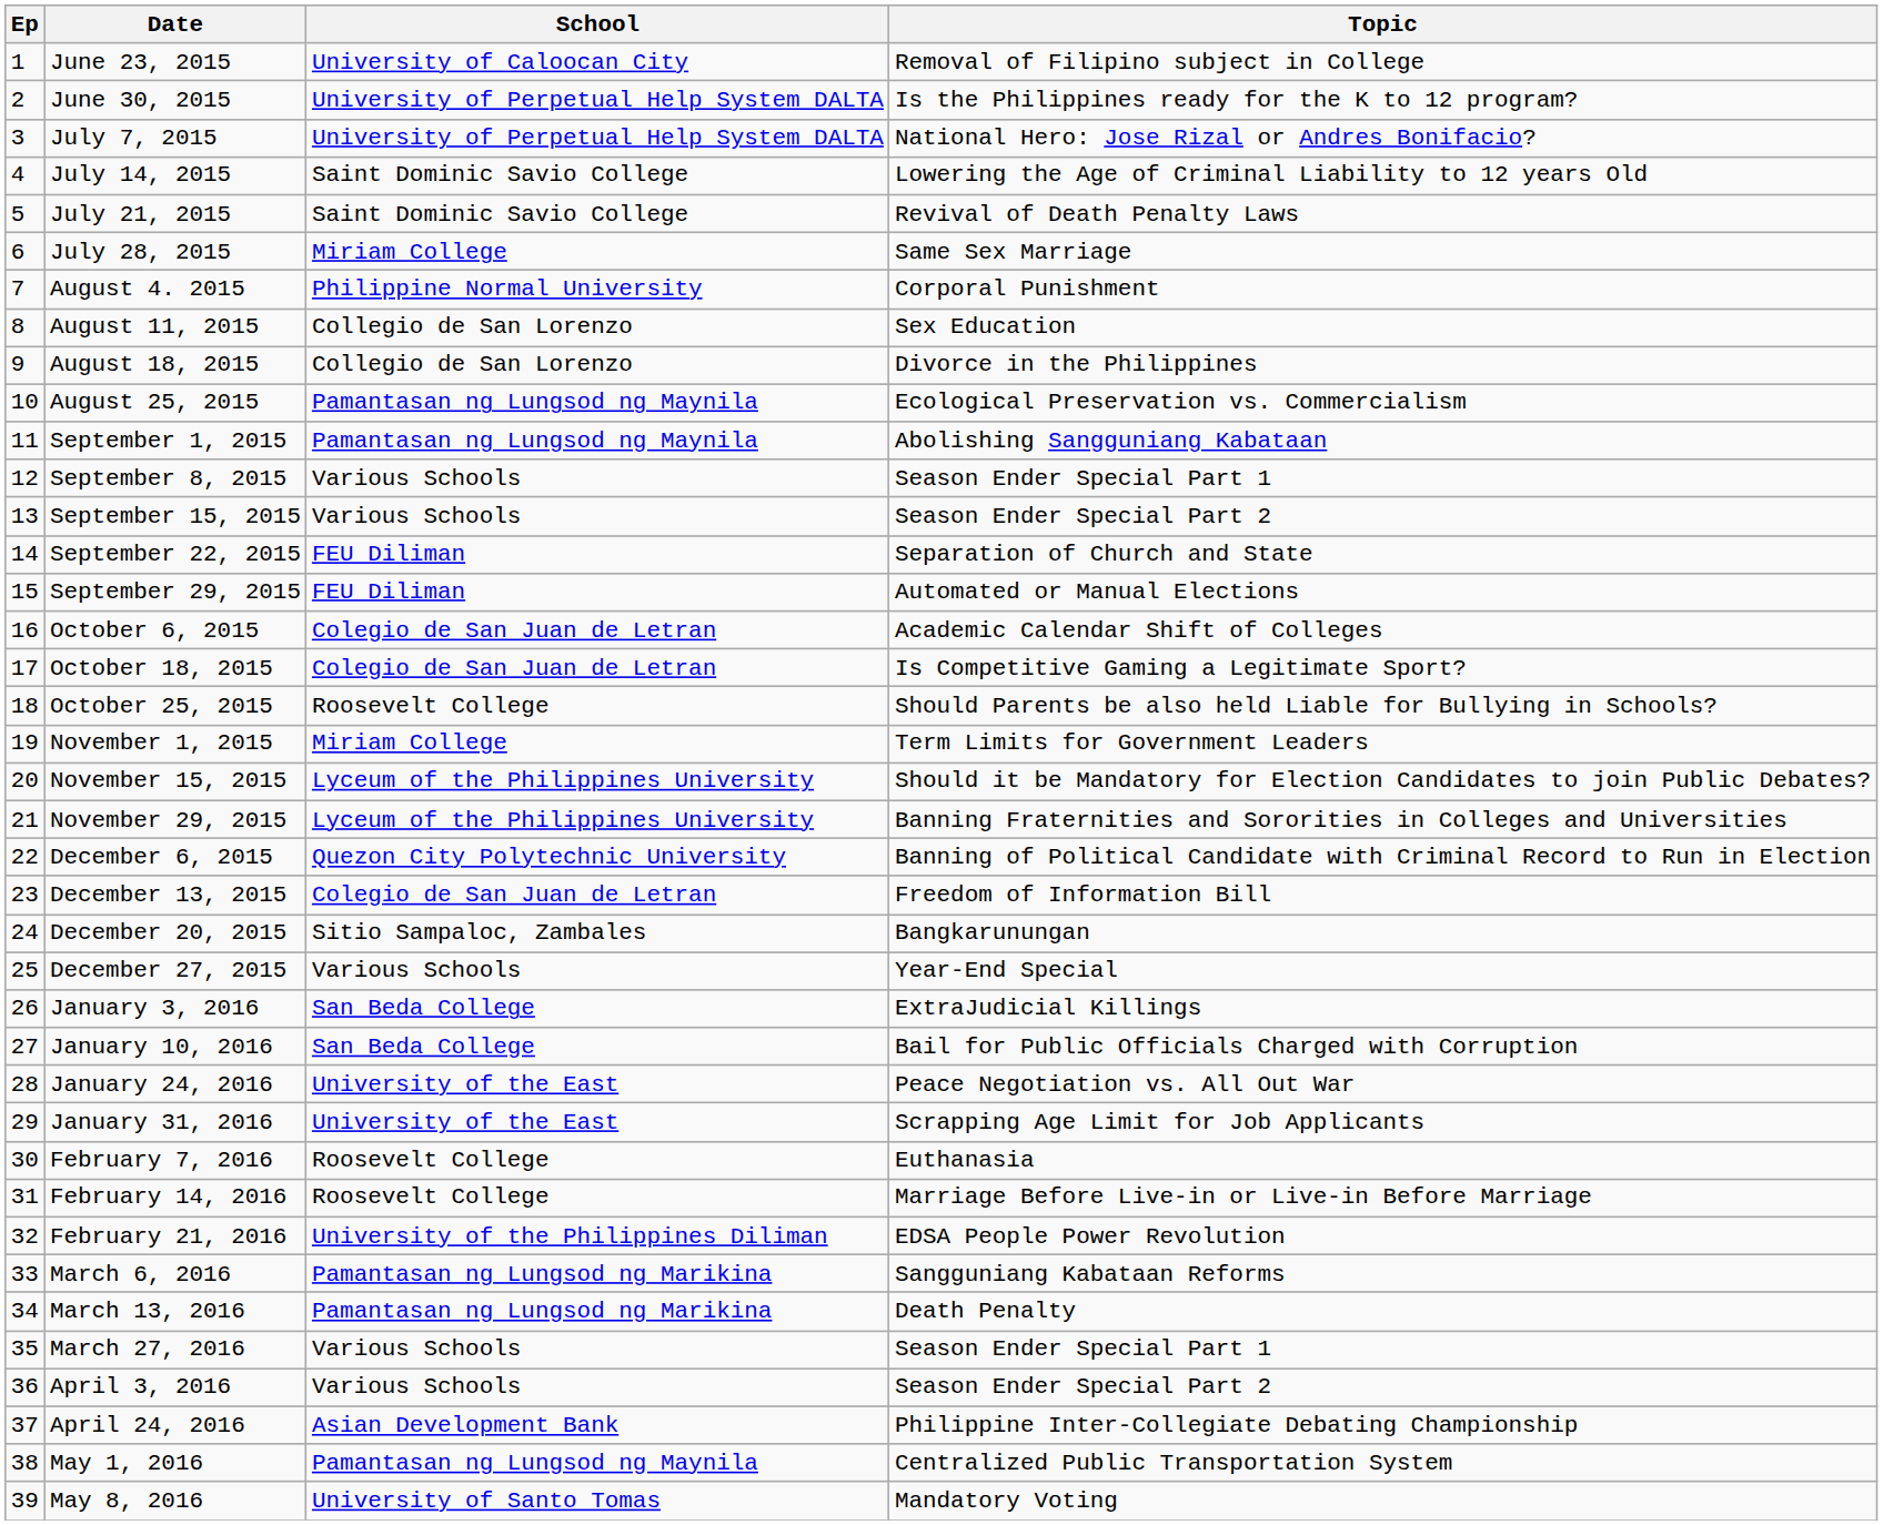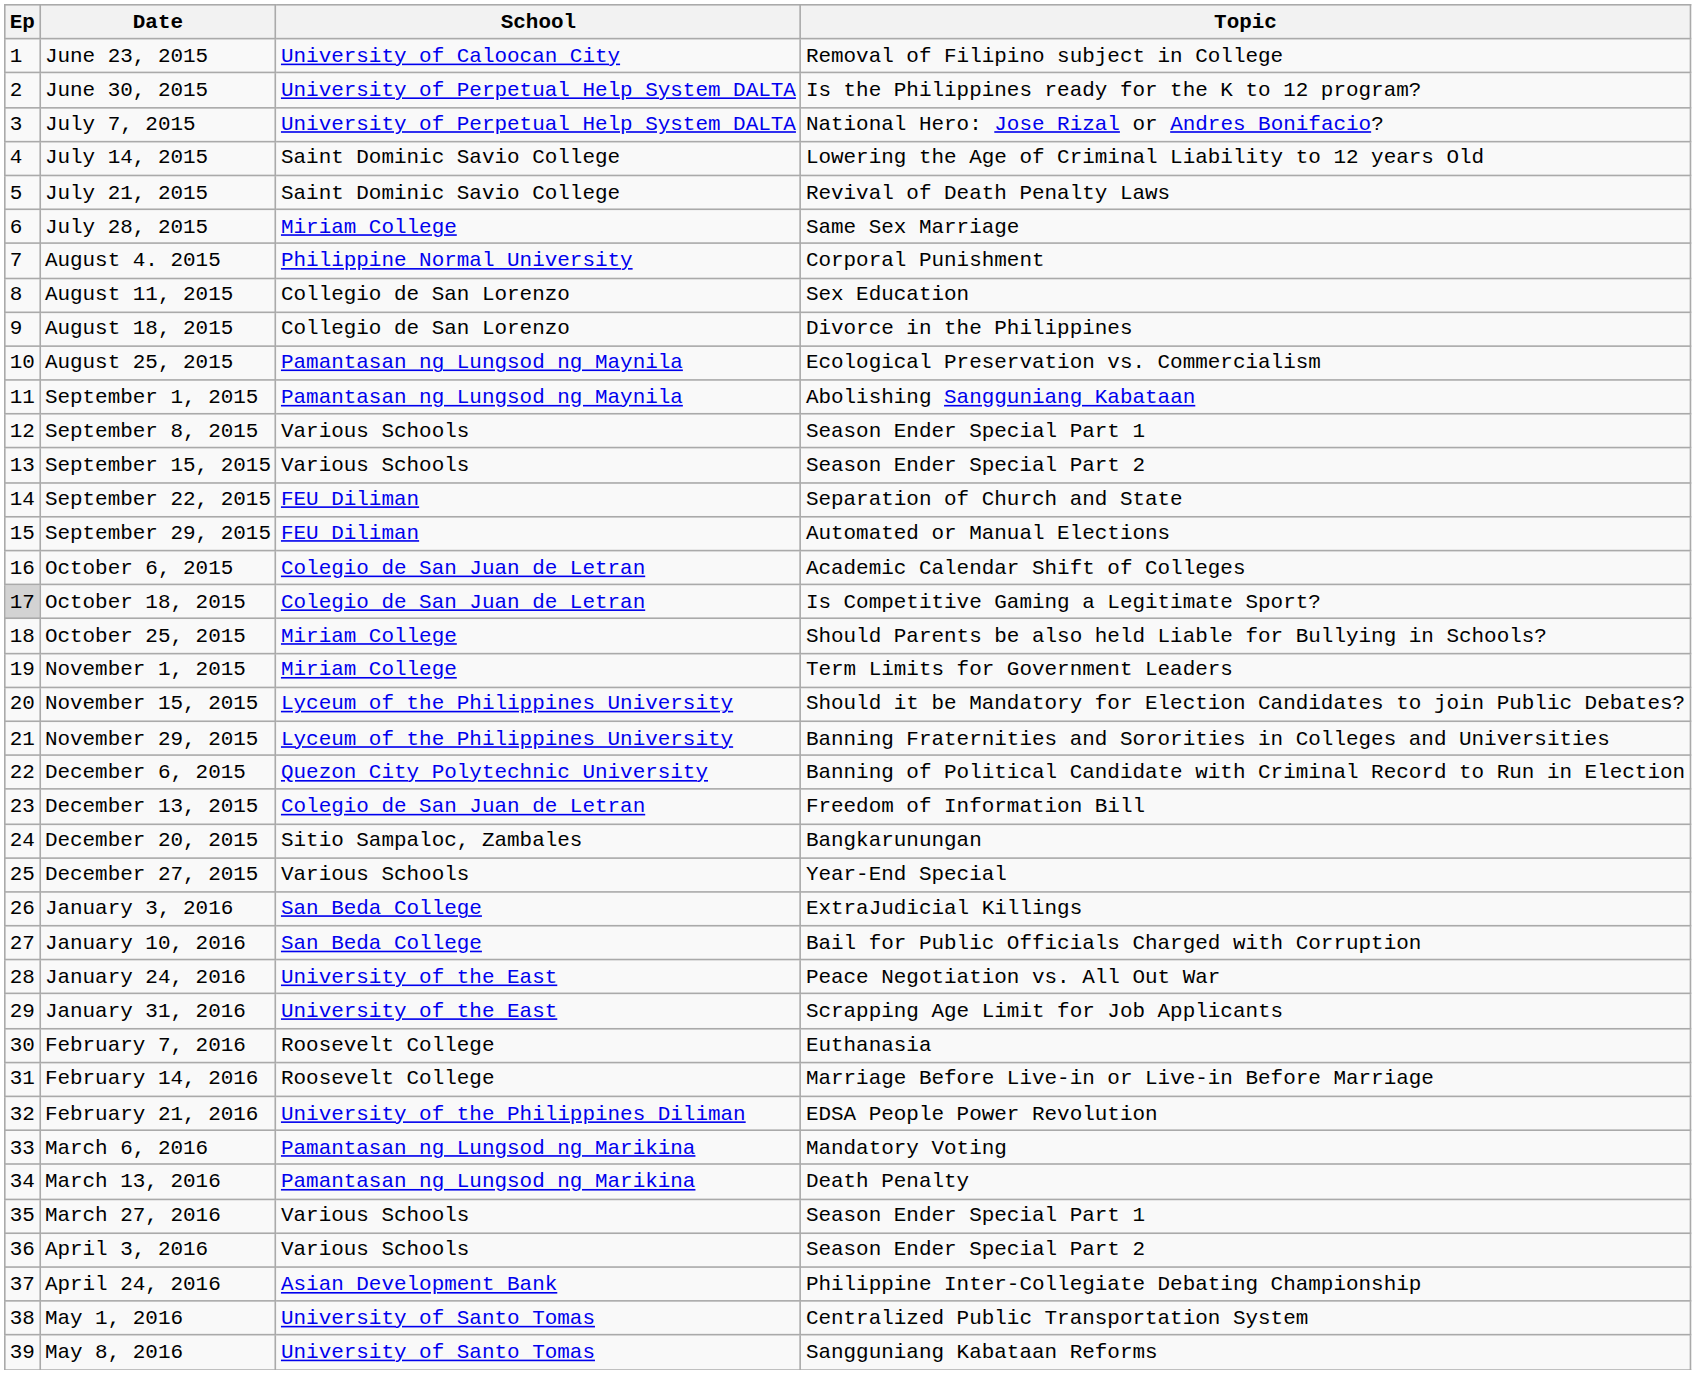October 18, 2015 | Ep: no background -> lightgrey background
October 25, 2015 | School: Roosevelt College -> Miriam College
March 6, 2016 | Topic: Sangguniang Kabataan Reforms -> Mandatory Voting
May 1, 2016 | School: Pamantasan ng Lungsod ng Maynila -> University of Santo Tomas
May 8, 2016 | Topic: Mandatory Voting -> Sangguniang Kabataan Reforms
